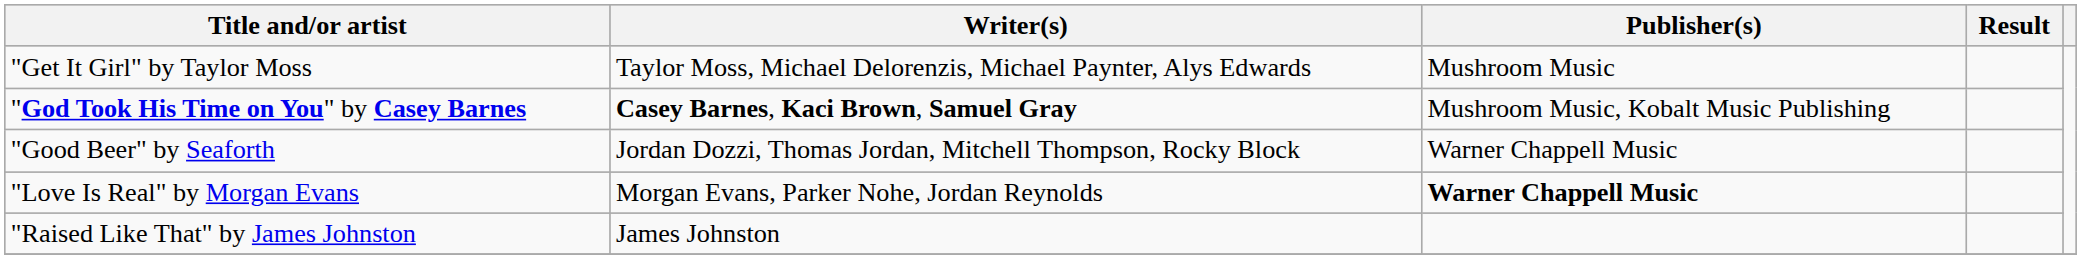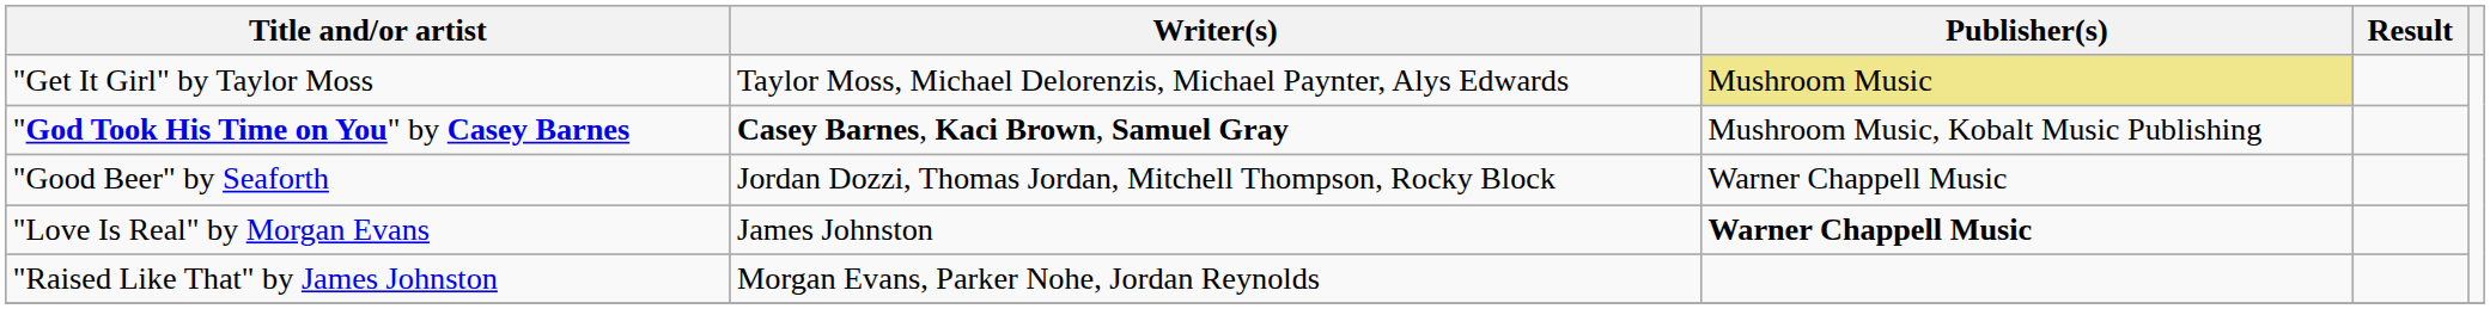"Get It Girl" by Taylor Moss | Publisher(s): no background -> khaki background
"Love Is Real" by Morgan Evans | Writer(s): Morgan Evans, Parker Nohe, Jordan Reynolds -> James Johnston
"Raised Like That" by James Johnston | Writer(s): James Johnston -> Morgan Evans, Parker Nohe, Jordan Reynolds
